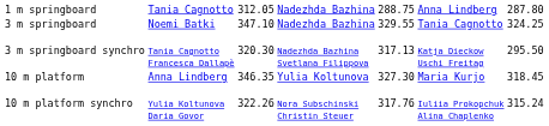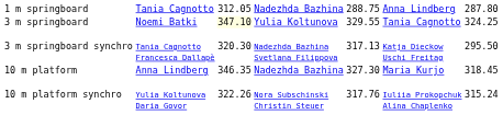3 m springboard | column 3: no background -> lightyellow background
3 m springboard | column 4: Nadezhda Bazhina -> Yulia Koltunova
10 m platform | column 4: Yulia Koltunova -> Nadezhda Bazhina
